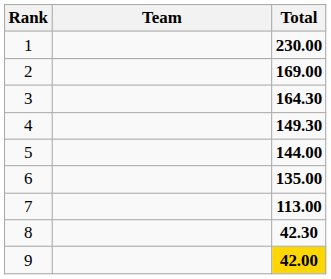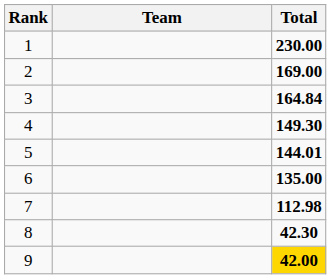3 | Total: 164.30 -> 164.84
5 | Total: 144.00 -> 144.01
7 | Total: 113.00 -> 112.98
